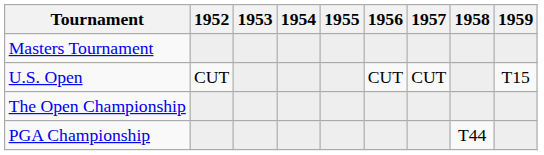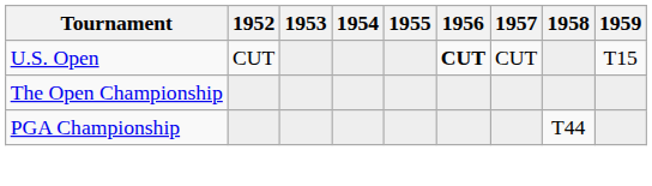- row: Masters Tournament
U.S. Open | 1956: normal -> bold
